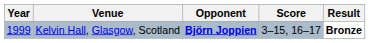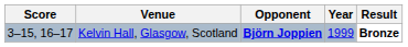columns swapped: Year <-> Score
